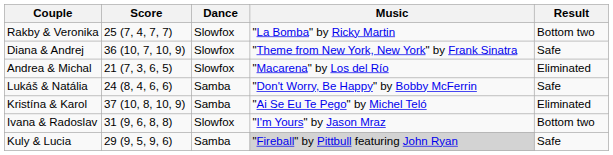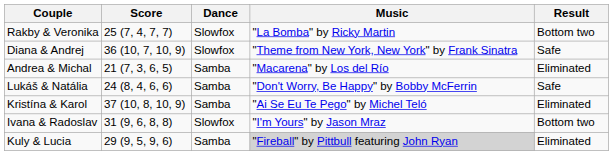Andrea & Michal | Dance: Slowfox -> Samba
Kuly & Lucia | Result: Safe -> Eliminated
